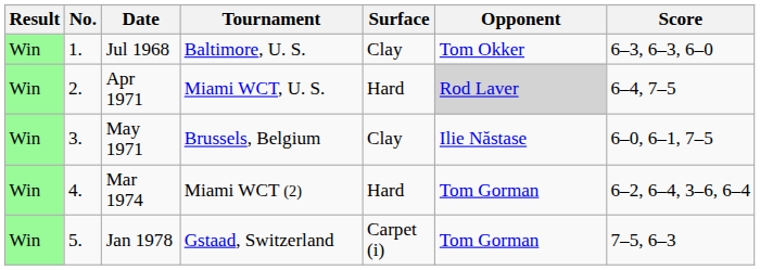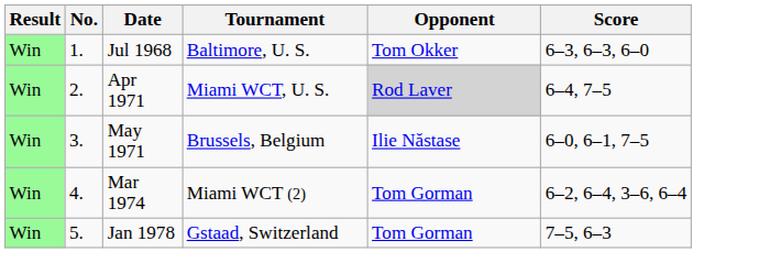- column: Surface | Clay | Hard | Clay | Hard | Carpet (i)
